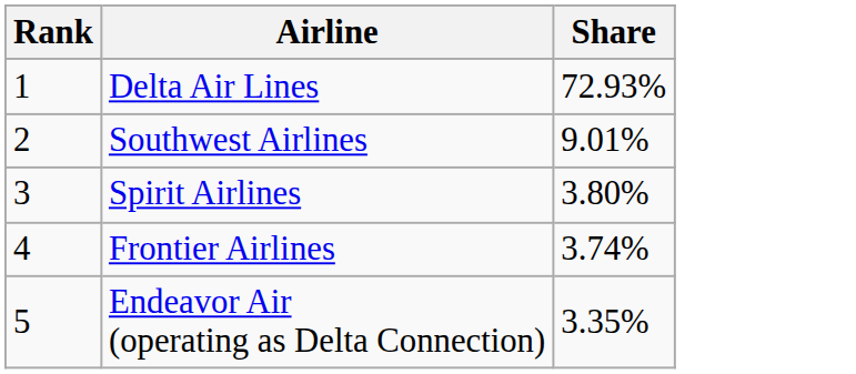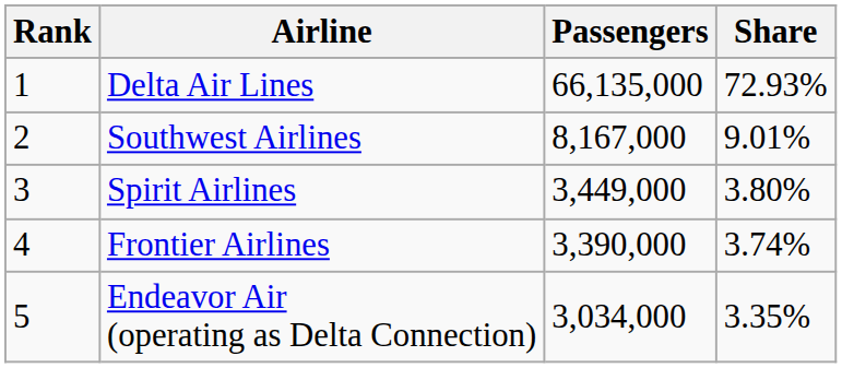+ column: Passengers | 66,135,000 | 8,167,000 | 3,449,000 | 3,390,000 | 3,034,000
